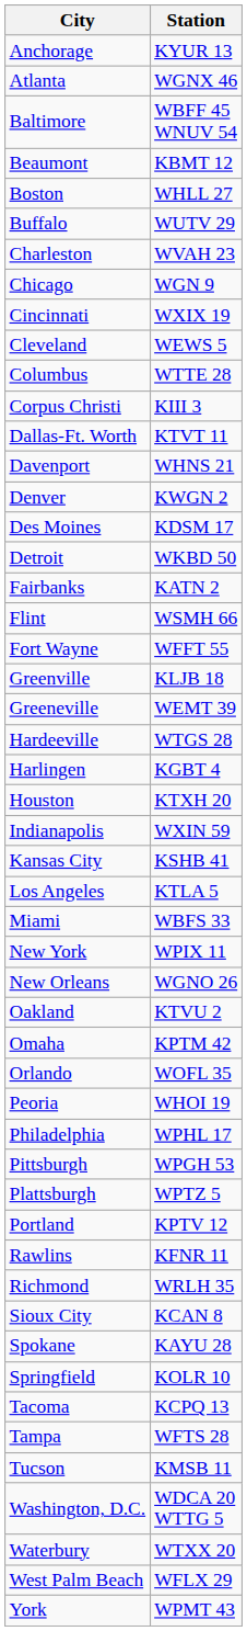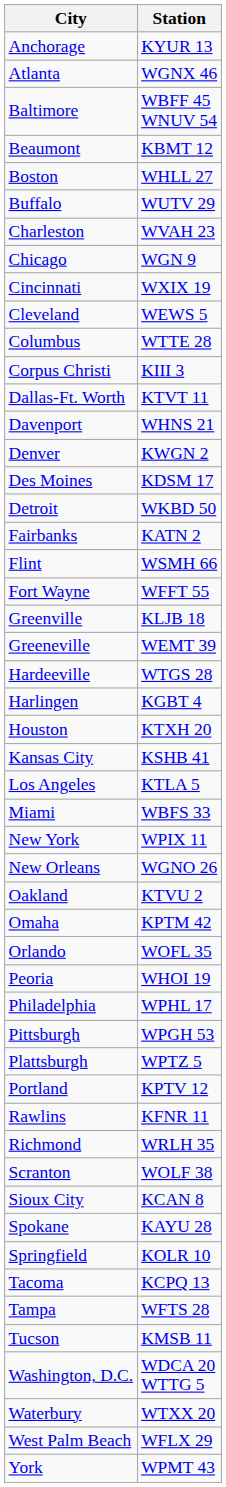- row: Indianapolis | WXIN 59
+ row: Scranton | WOLF 38
